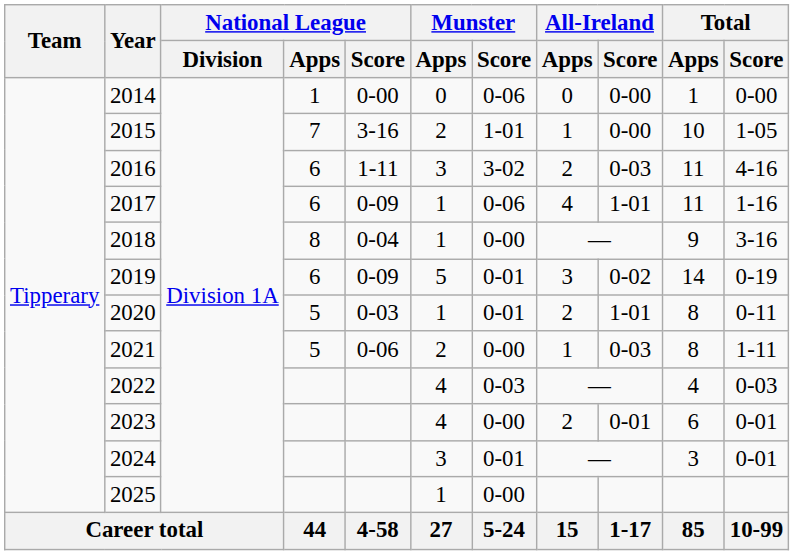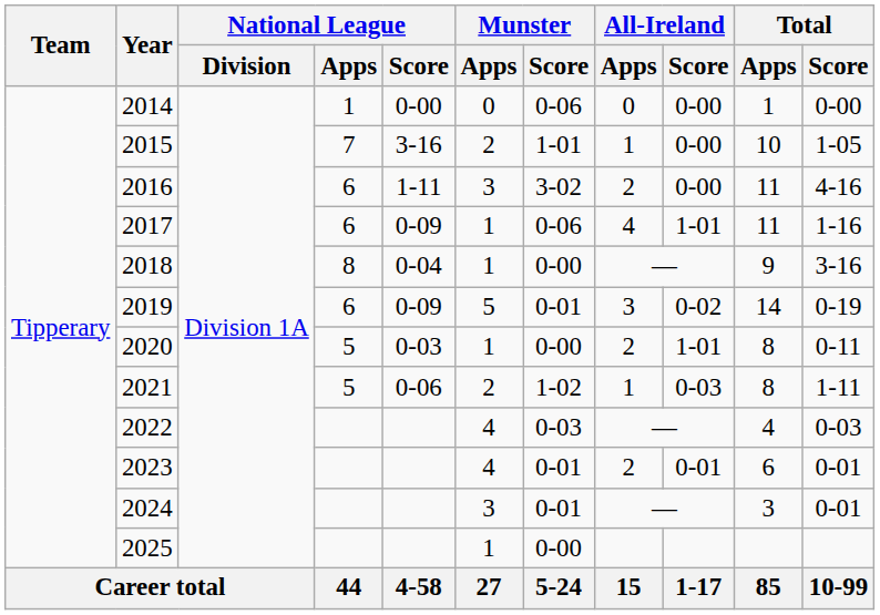2016 | All-Ireland / Score: 0-03 -> 0-00
2020 | Munster / Score: 0-01 -> 0-00
2021 | Munster / Score: 0-00 -> 1-02
2023 | Munster / Score: 0-00 -> 0-01
